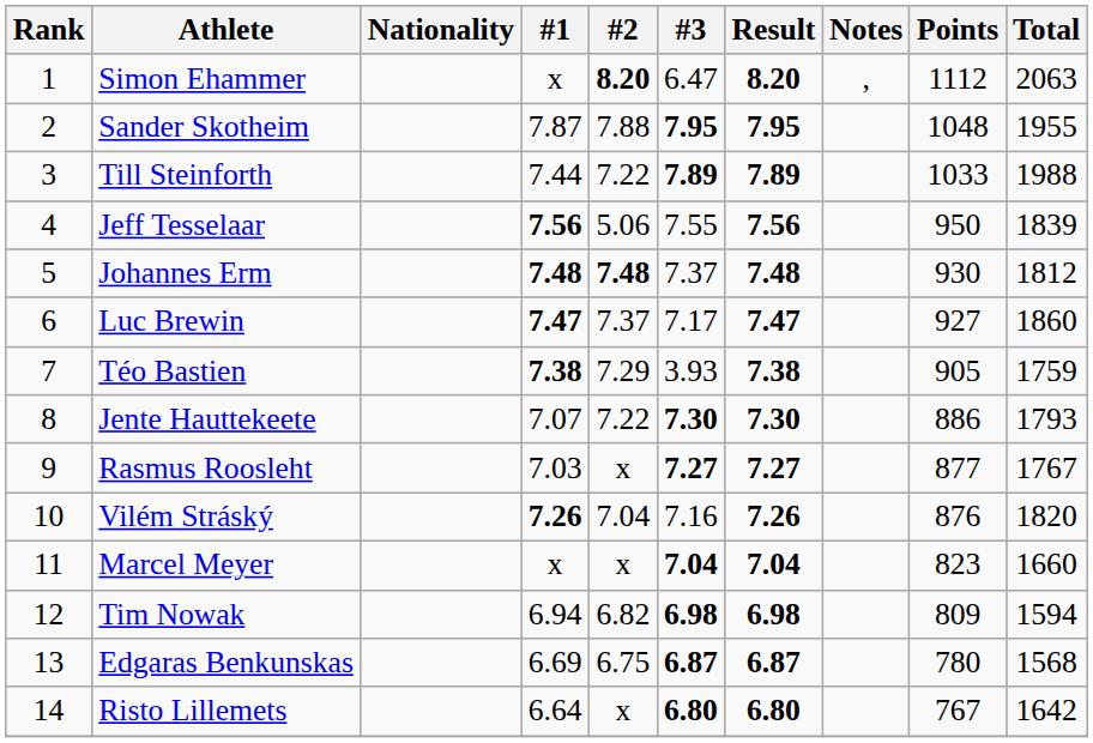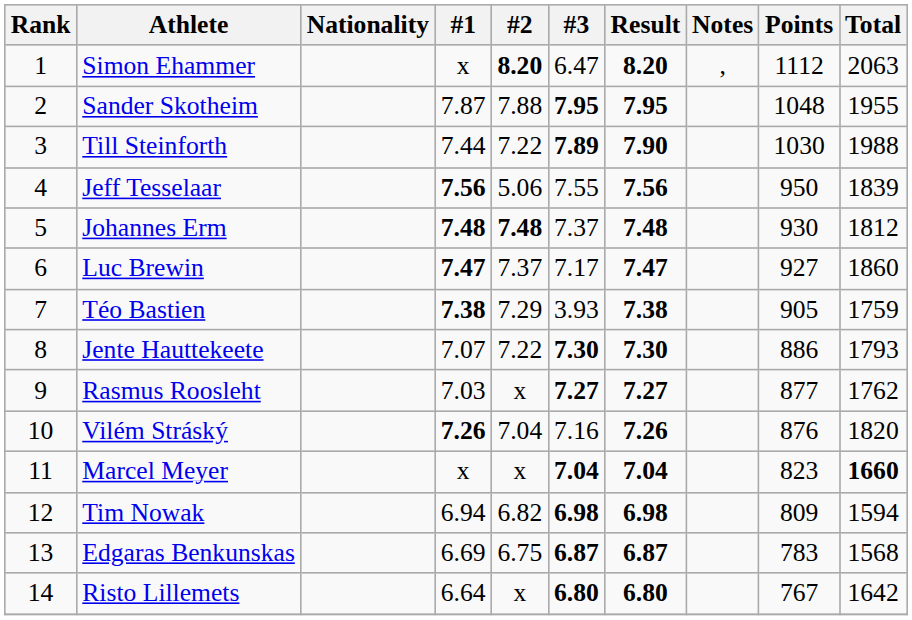Till Steinforth | Result: 7.89 -> 7.90
Till Steinforth | Points: 1033 -> 1030
Rasmus Roosleht | Total: 1767 -> 1762
Marcel Meyer | Total: normal -> bold
Edgaras Benkunskas | Points: 780 -> 783
